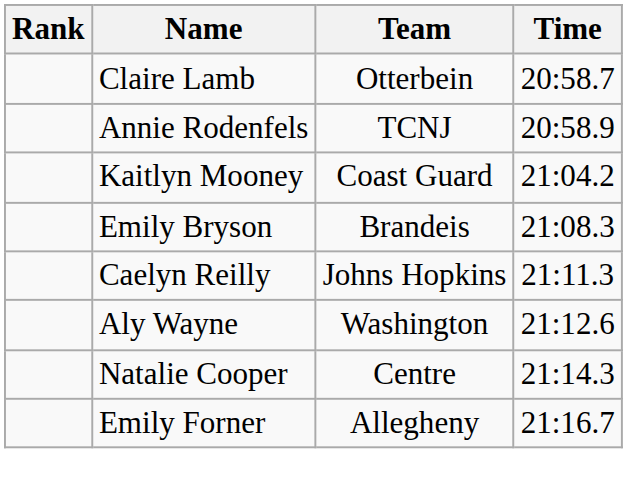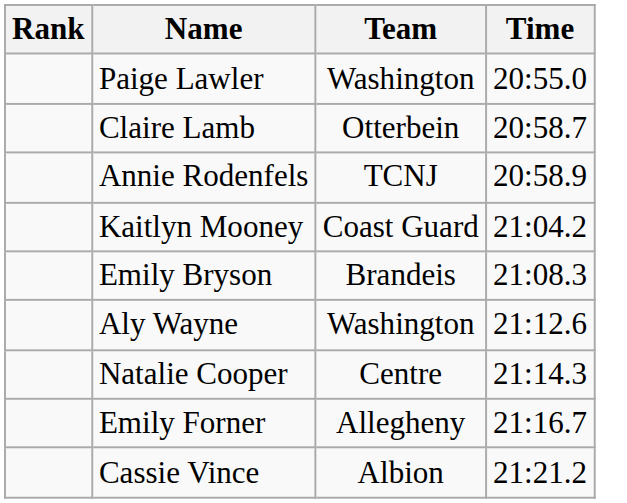+ row: Paige Lawler | Washington | 20:55.0
- row: Caelyn Reilly | Johns Hopkins | 21:11.3
+ row: Cassie Vince | Albion | 21:21.2
